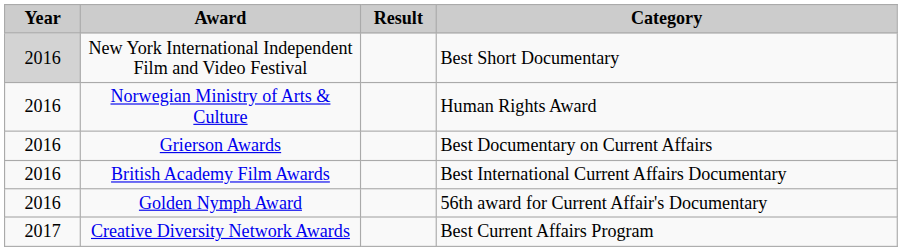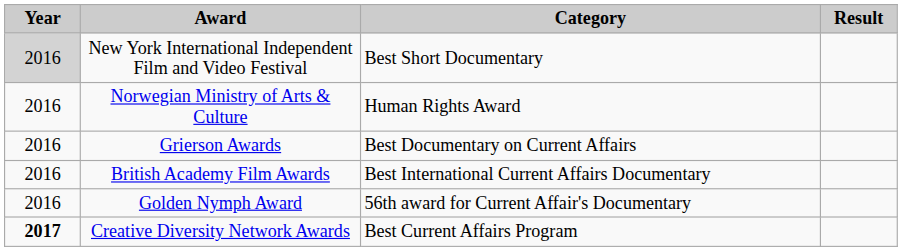columns swapped: Category <-> Result
Creative Diversity Network Awards | Year: normal -> bold
